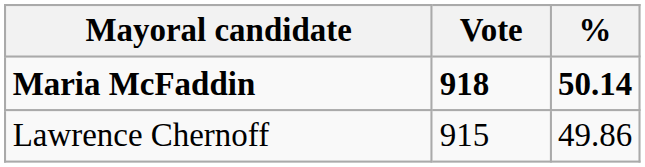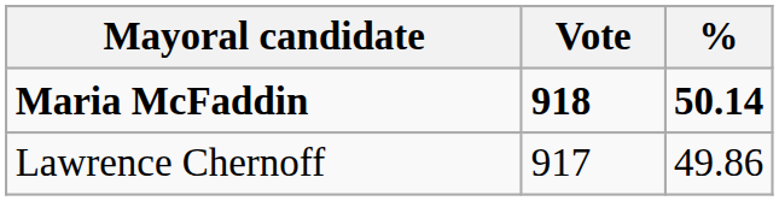Lawrence Chernoff | Vote: 915 -> 917
